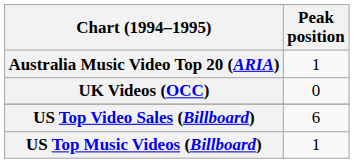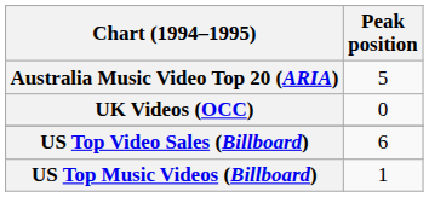Australia Music Video Top 20 (ARIA) | Peak position: 1 -> 5
